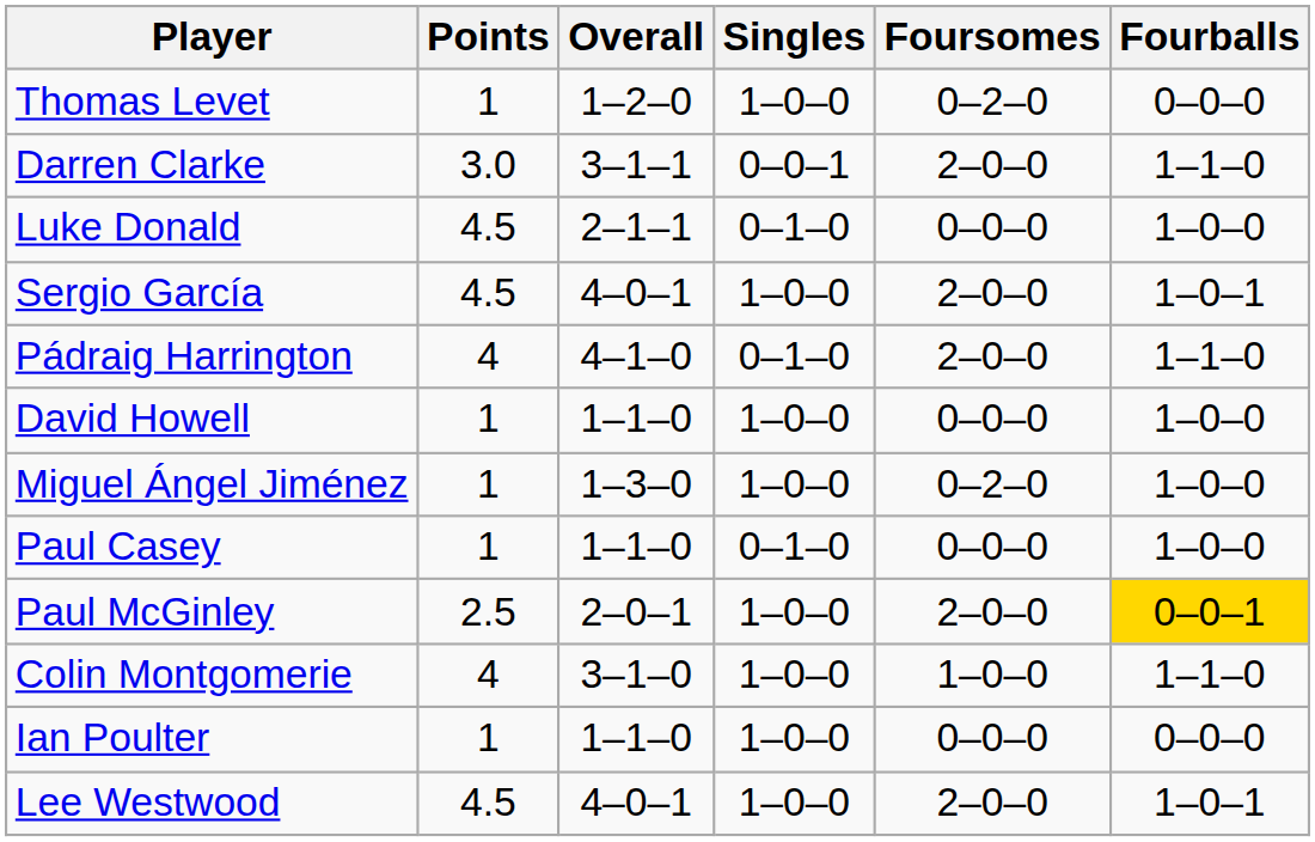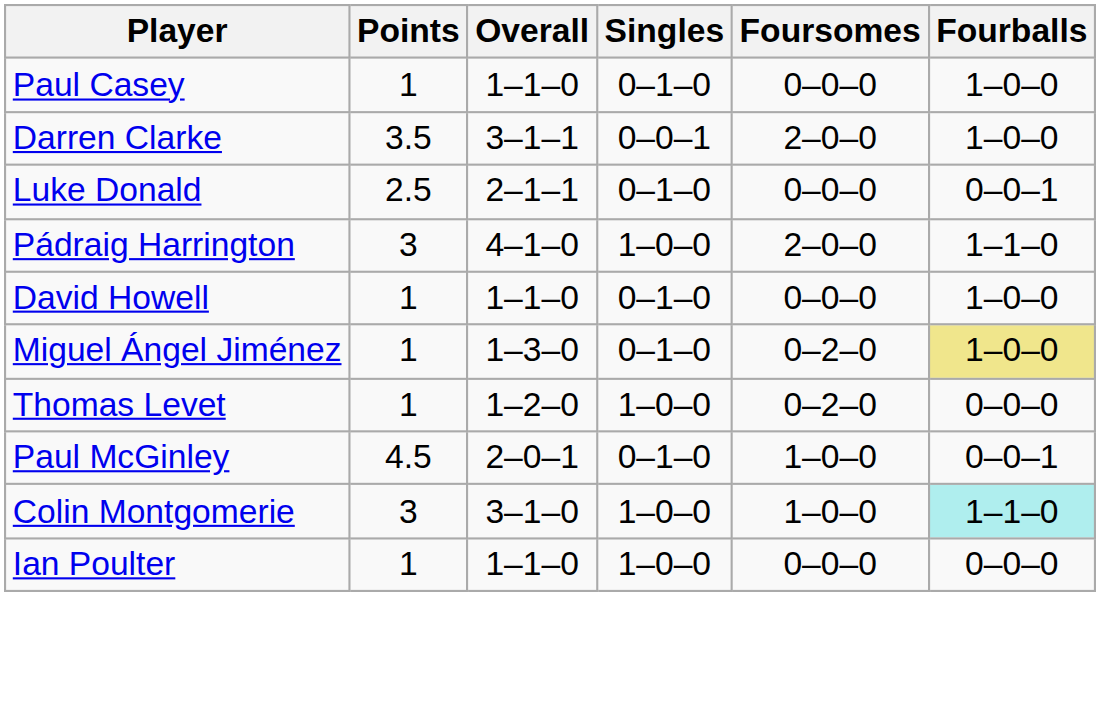rows swapped: Paul Casey <-> Thomas Levet
Darren Clarke | Points: 3.0 -> 3.5
Darren Clarke | Fourballs: 1–1–0 -> 1–0–0
Luke Donald | Points: 4.5 -> 2.5
Luke Donald | Fourballs: 1–0–0 -> 0–0–1
- row: Sergio García | 4.5 | 4–0–1 | 1–0–0 | 2–0–0 | 1–0–1
Pádraig Harrington | Points: 4 -> 3
Pádraig Harrington | Singles: 0–1–0 -> 1–0–0
David Howell | Singles: 1–0–0 -> 0–1–0
Miguel Ángel Jiménez | Singles: 1–0–0 -> 0–1–0
Miguel Ángel Jiménez | Fourballs: no background -> khaki background
Paul McGinley | Points: 2.5 -> 4.5
Paul McGinley | Singles: 1–0–0 -> 0–1–0
Paul McGinley | Foursomes: 2–0–0 -> 1–0–0
Paul McGinley | Fourballs: gold background -> no background
Colin Montgomerie | Points: 4 -> 3
Colin Montgomerie | Fourballs: no background -> paleturquoise background
- row: Lee Westwood | 4.5 | 4–0–1 | 1–0–0 | 2–0–0 | 1–0–1
